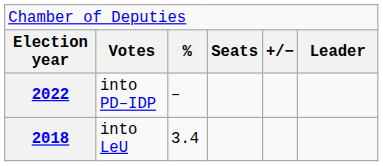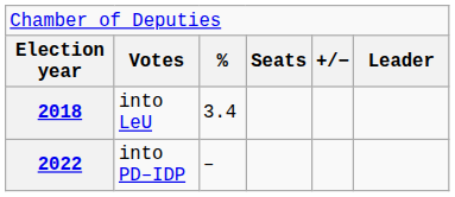rows swapped: 2018 <-> 2022
